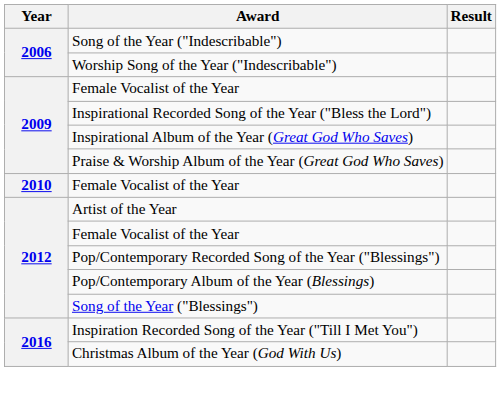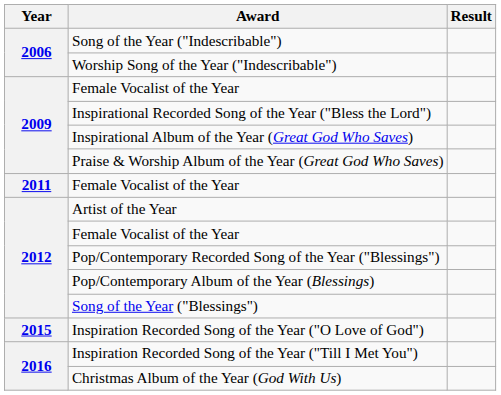- row: 2010 | Female Vocalist of the Year
+ row: 2011 | Female Vocalist of the Year
+ row: 2015 | Inspiration Recorded Song of the Year ("O Love of God")
